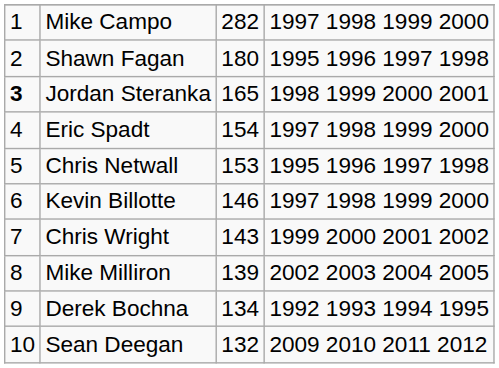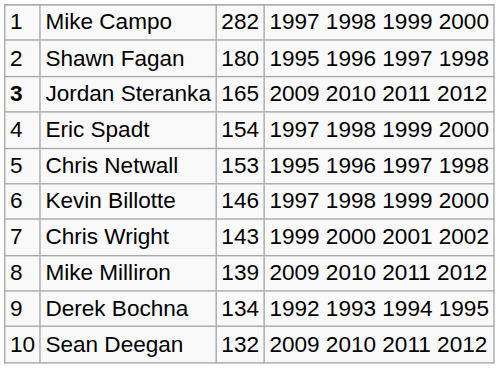Jordan Steranka | column 4: 1998 1999 2000 2001 -> 2009 2010 2011 2012
Mike Milliron | column 4: 2002 2003 2004 2005 -> 2009 2010 2011 2012
